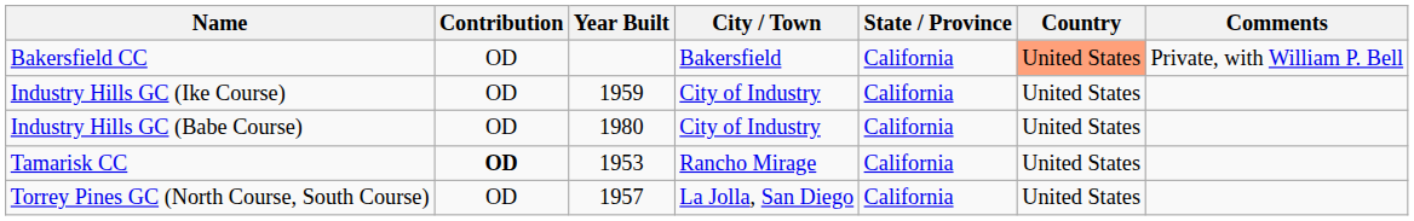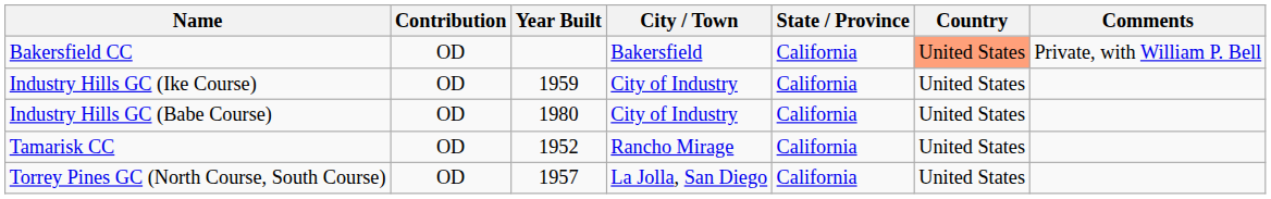Tamarisk CC | Contribution: bold -> normal
Tamarisk CC | Year Built: 1953 -> 1952
